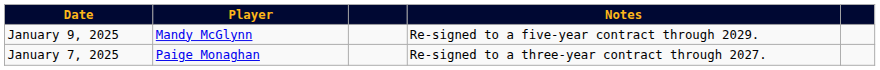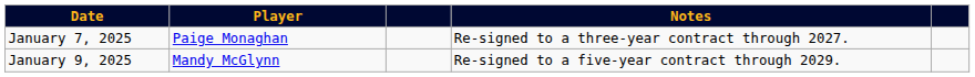rows swapped: January 7, 2025 <-> January 9, 2025
